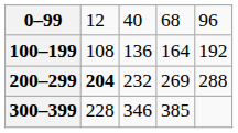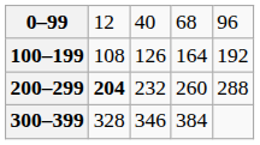100–199 | column 3: 136 -> 126
200–299 | column 4: 269 -> 260
300–399 | column 2: 228 -> 328
300–399 | column 4: 385 -> 384
